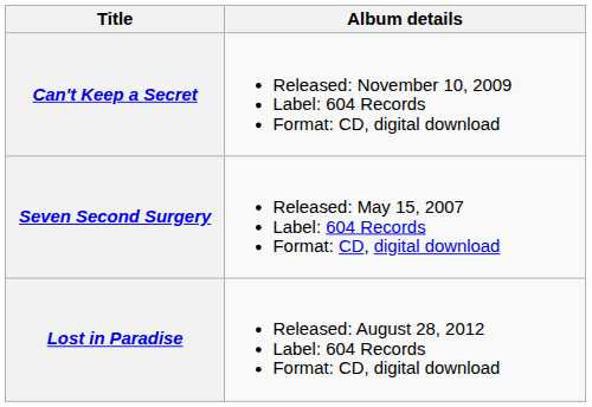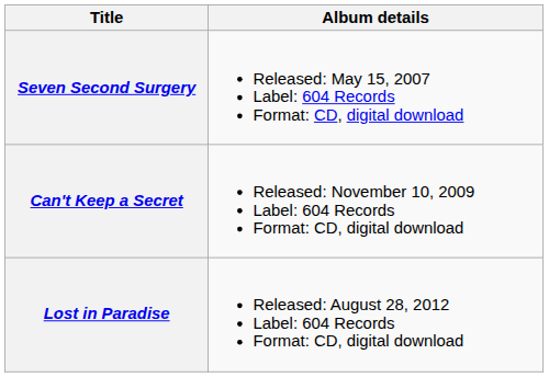rows swapped: Seven Second Surgery <-> Can't Keep a Secret
